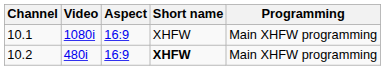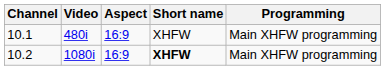10.1 | Video: 1080i -> 480i
10.2 | Video: 480i -> 1080i
